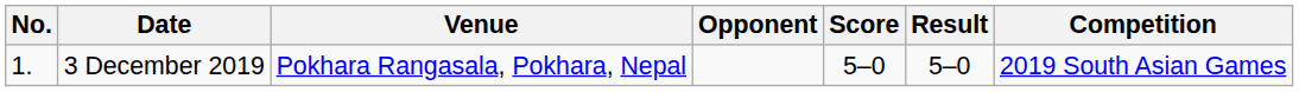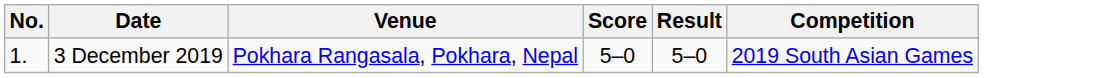- column: Opponent
